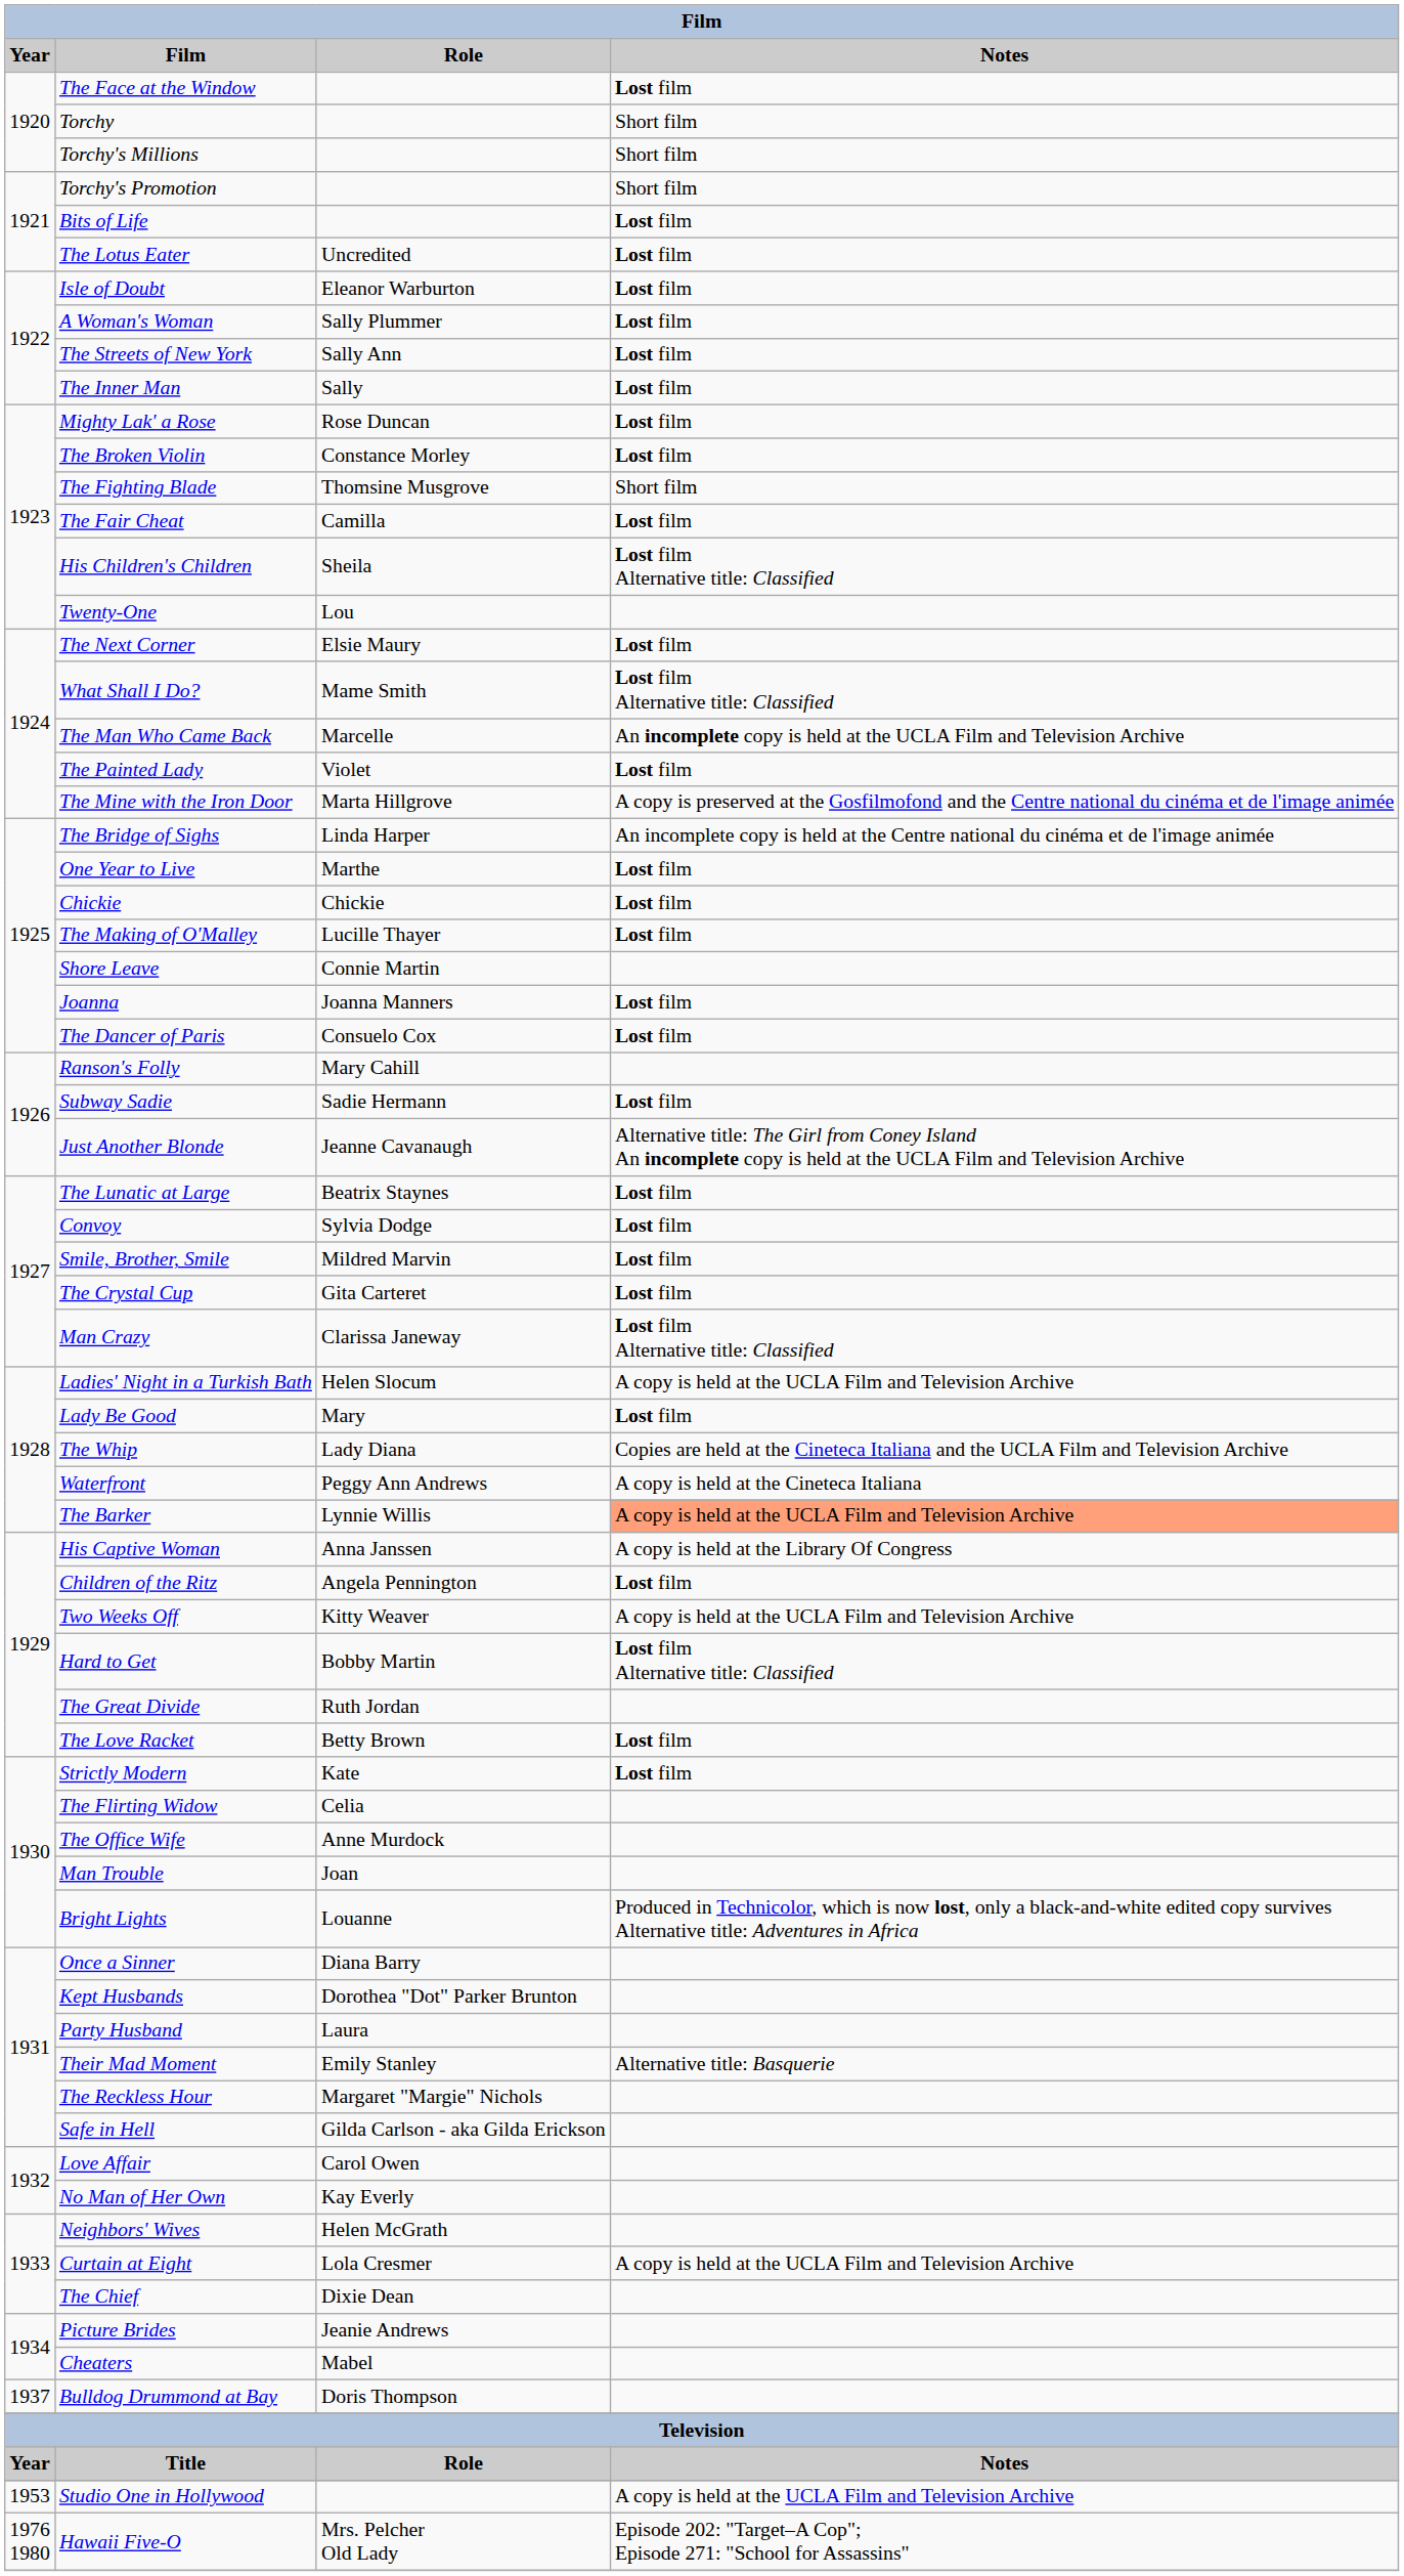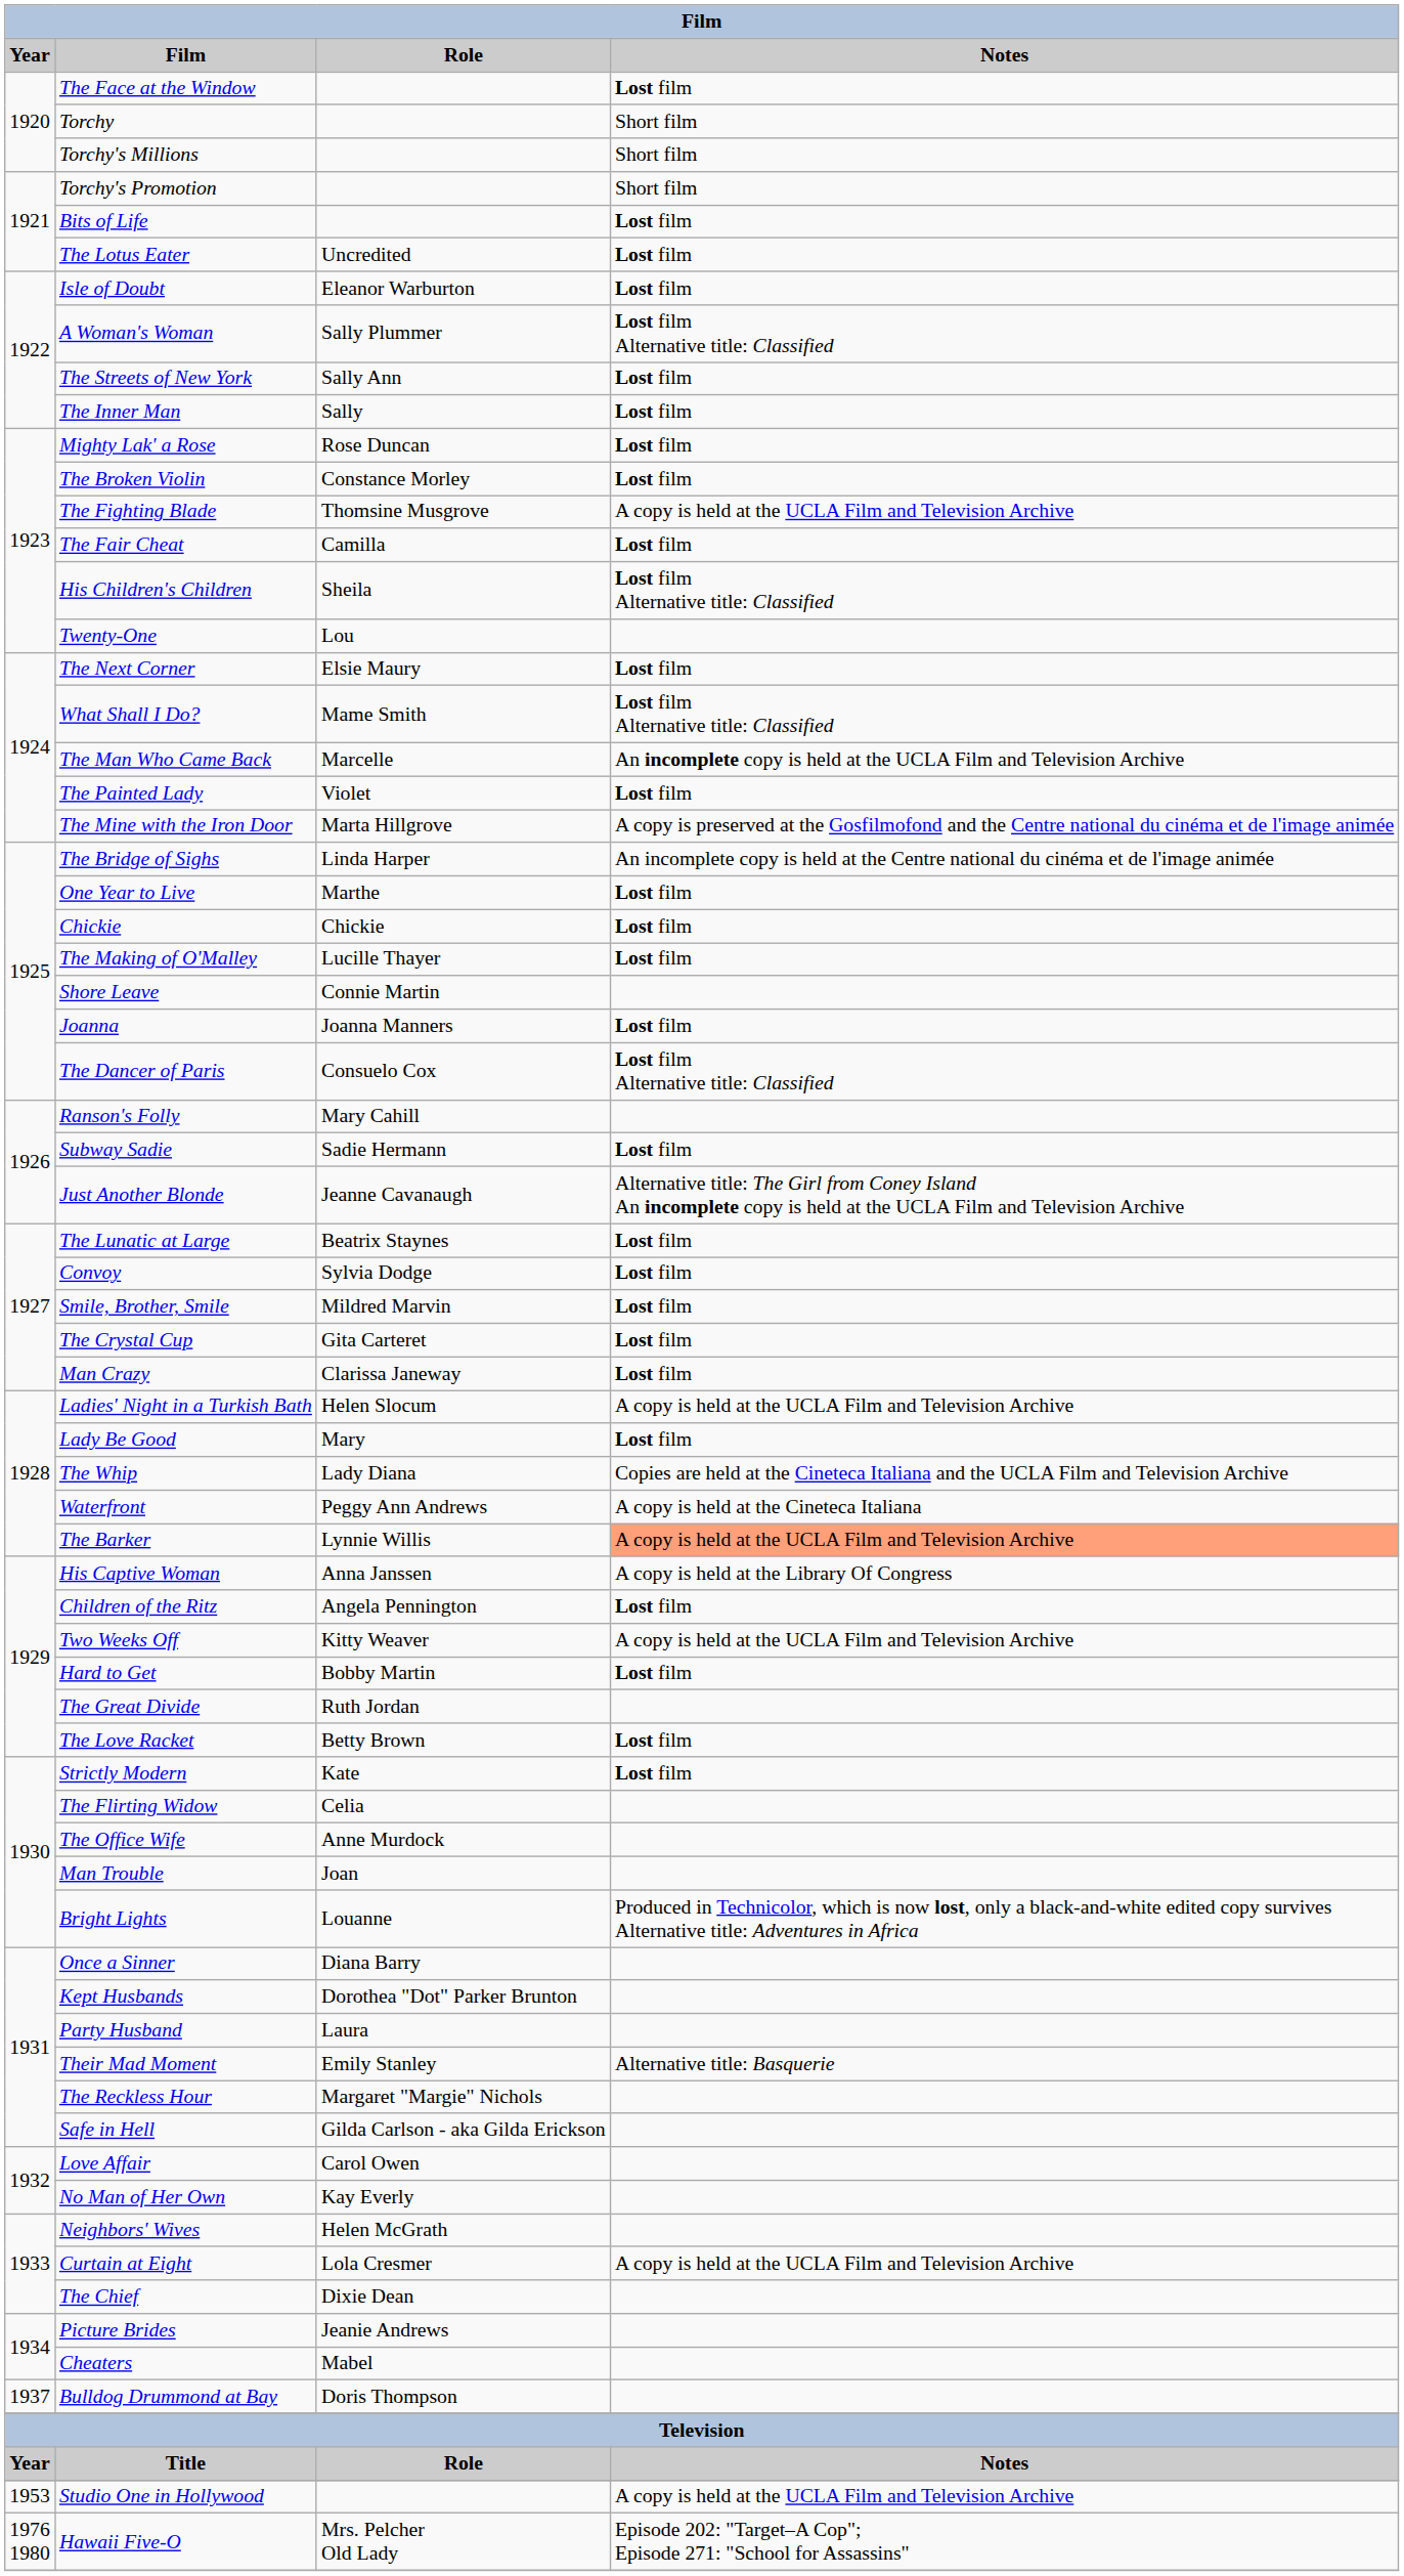A Woman's Woman | Notes: Lost film -> Lost film Alternative title: Classified
The Fighting Blade | Notes: Short film -> A copy is held at the UCLA Film and Television Archive
The Dancer of Paris | Notes: Lost film -> Lost film Alternative title: Classified
Man Crazy | Notes: Lost film Alternative title: Classified -> Lost film
Hard to Get | Notes: Lost film Alternative title: Classified -> Lost film
